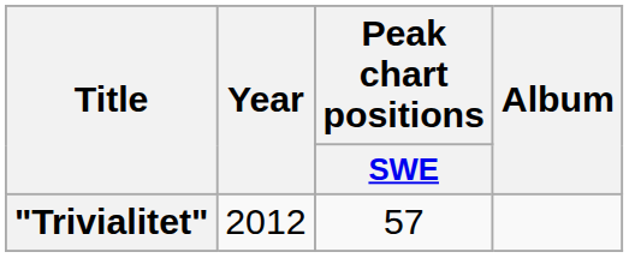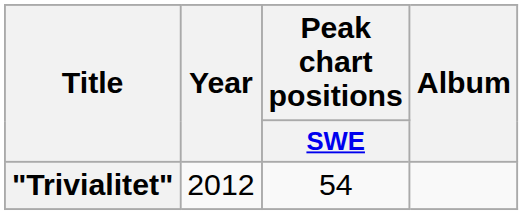"Trivialitet" | Peak chart positions / SWE: 57 -> 54
